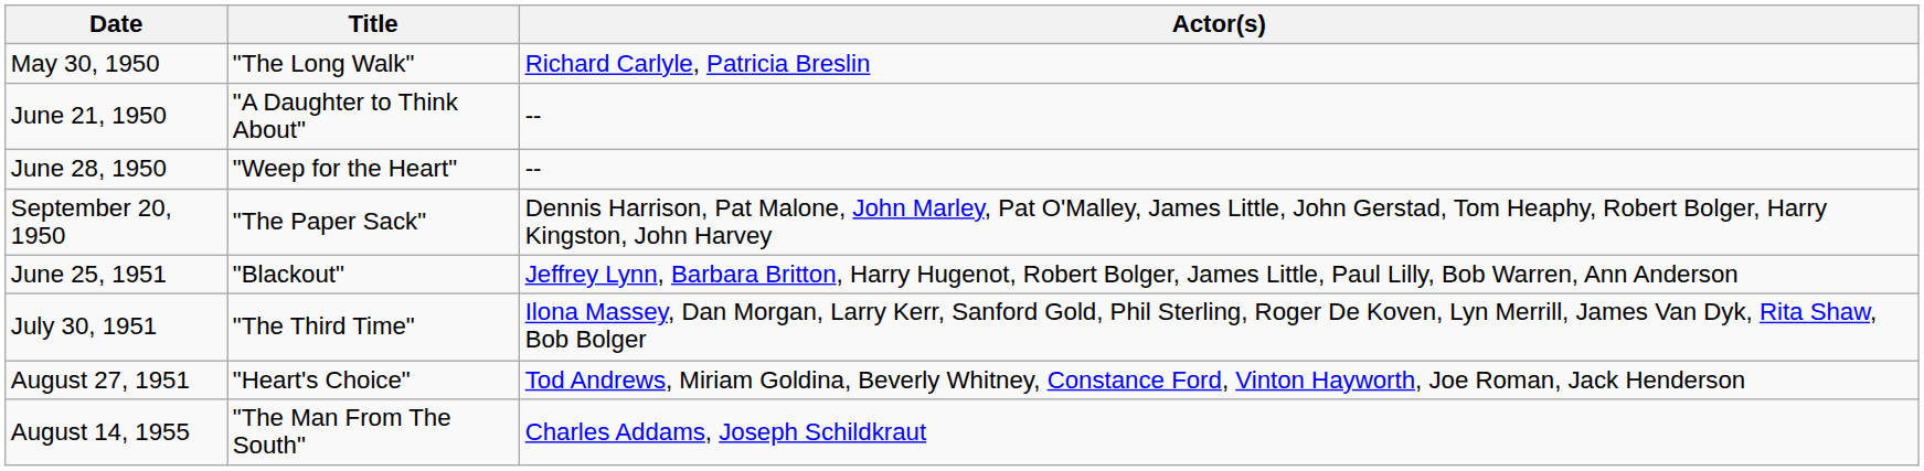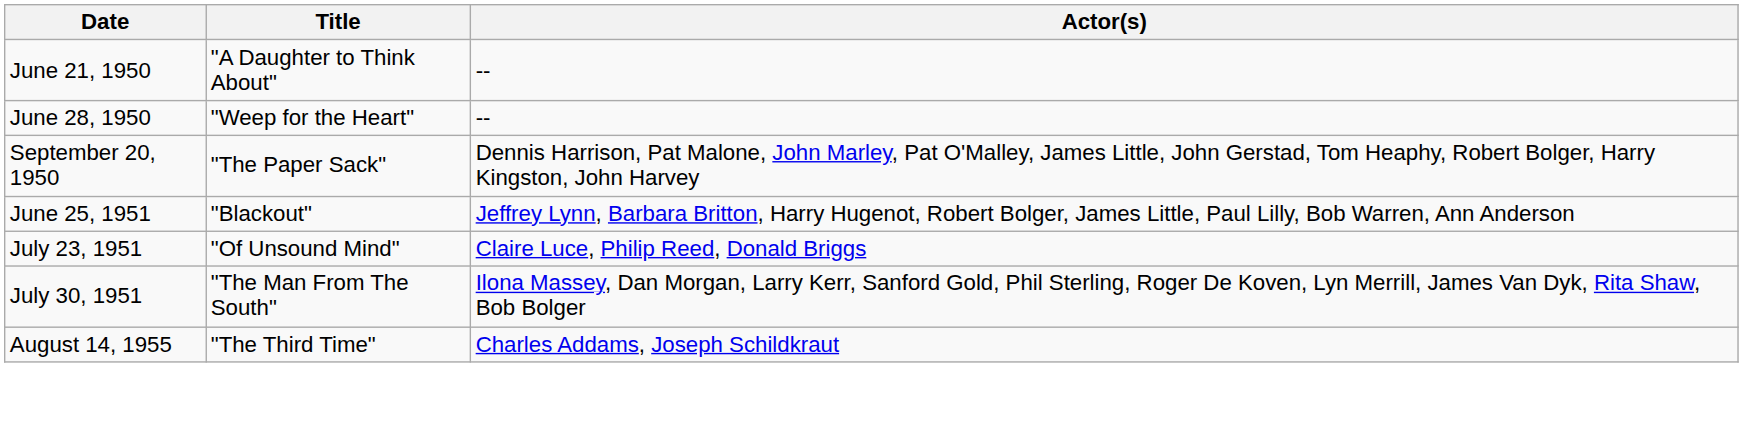- row: May 30, 1950 | "The Long Walk" | Richard Carlyle, Patricia Breslin
+ row: July 23, 1951 | "Of Unsound Mind" | Claire Luce, Philip Reed, Donald Briggs
July 30, 1951 | Title: "The Third Time" -> "The Man From The South"
- row: August 27, 1951 | "Heart's Choice" | Tod Andrews, Miriam Goldina, Beverly Whitney, Constance Ford, Vinton Hayworth, Joe Roman, Jack Henderson
August 14, 1955 | Title: "The Man From The South" -> "The Third Time"
